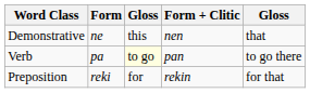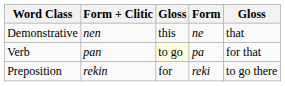columns swapped: Form <-> Form + Clitic
Verb | column 5: to go there -> for that
Preposition | column 5: for that -> to go there
